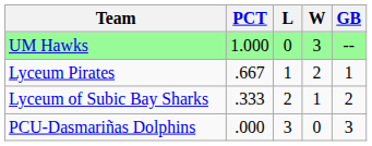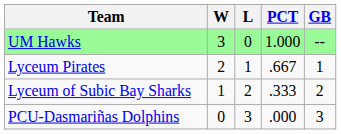columns swapped: W <-> PCT
